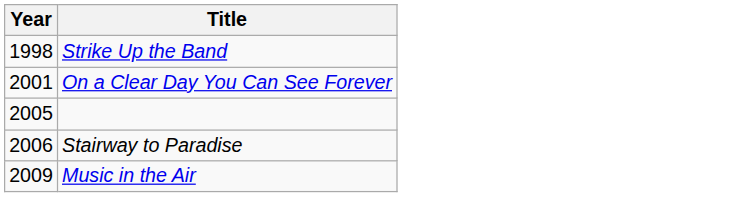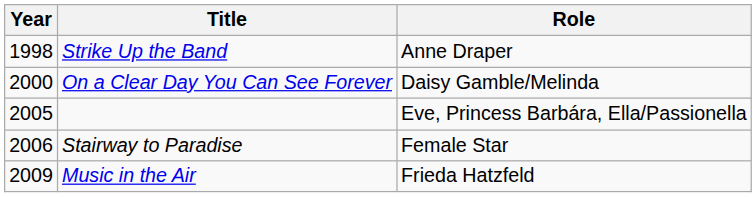+ column: Role | Anne Draper | Daisy Gamble/Melinda | Eve, Princess Barbára, Ella/Passionella | Female Star | Frieda Hatzfeld
On a Clear Day You Can See Forever | Year: 2001 -> 2000
